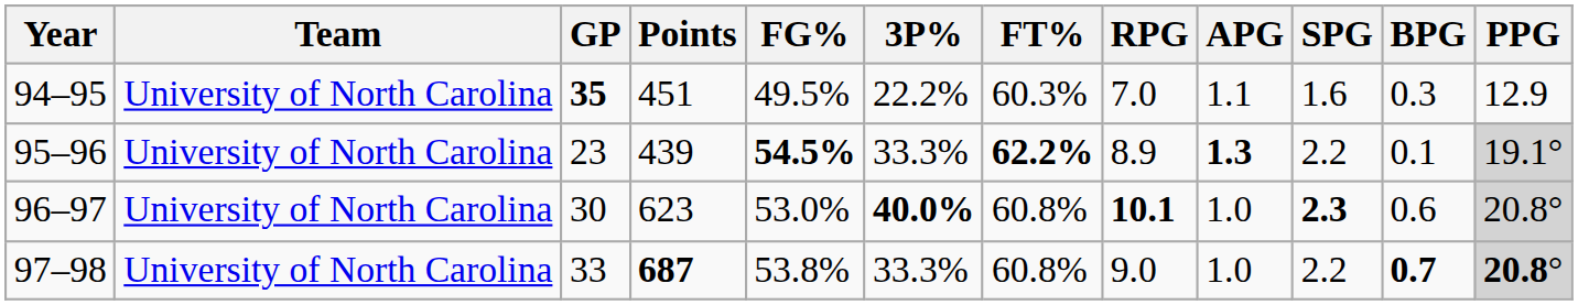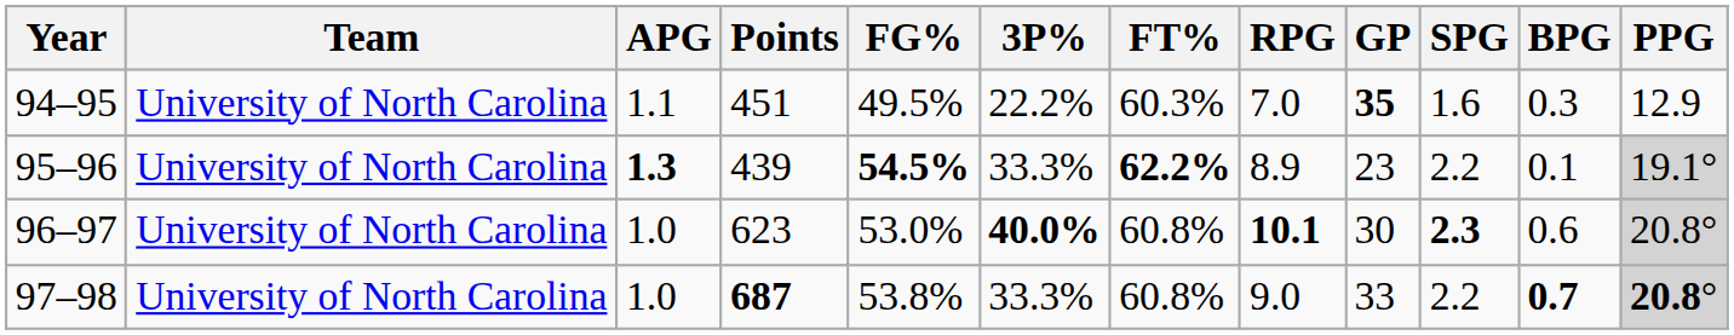columns swapped: GP <-> APG
